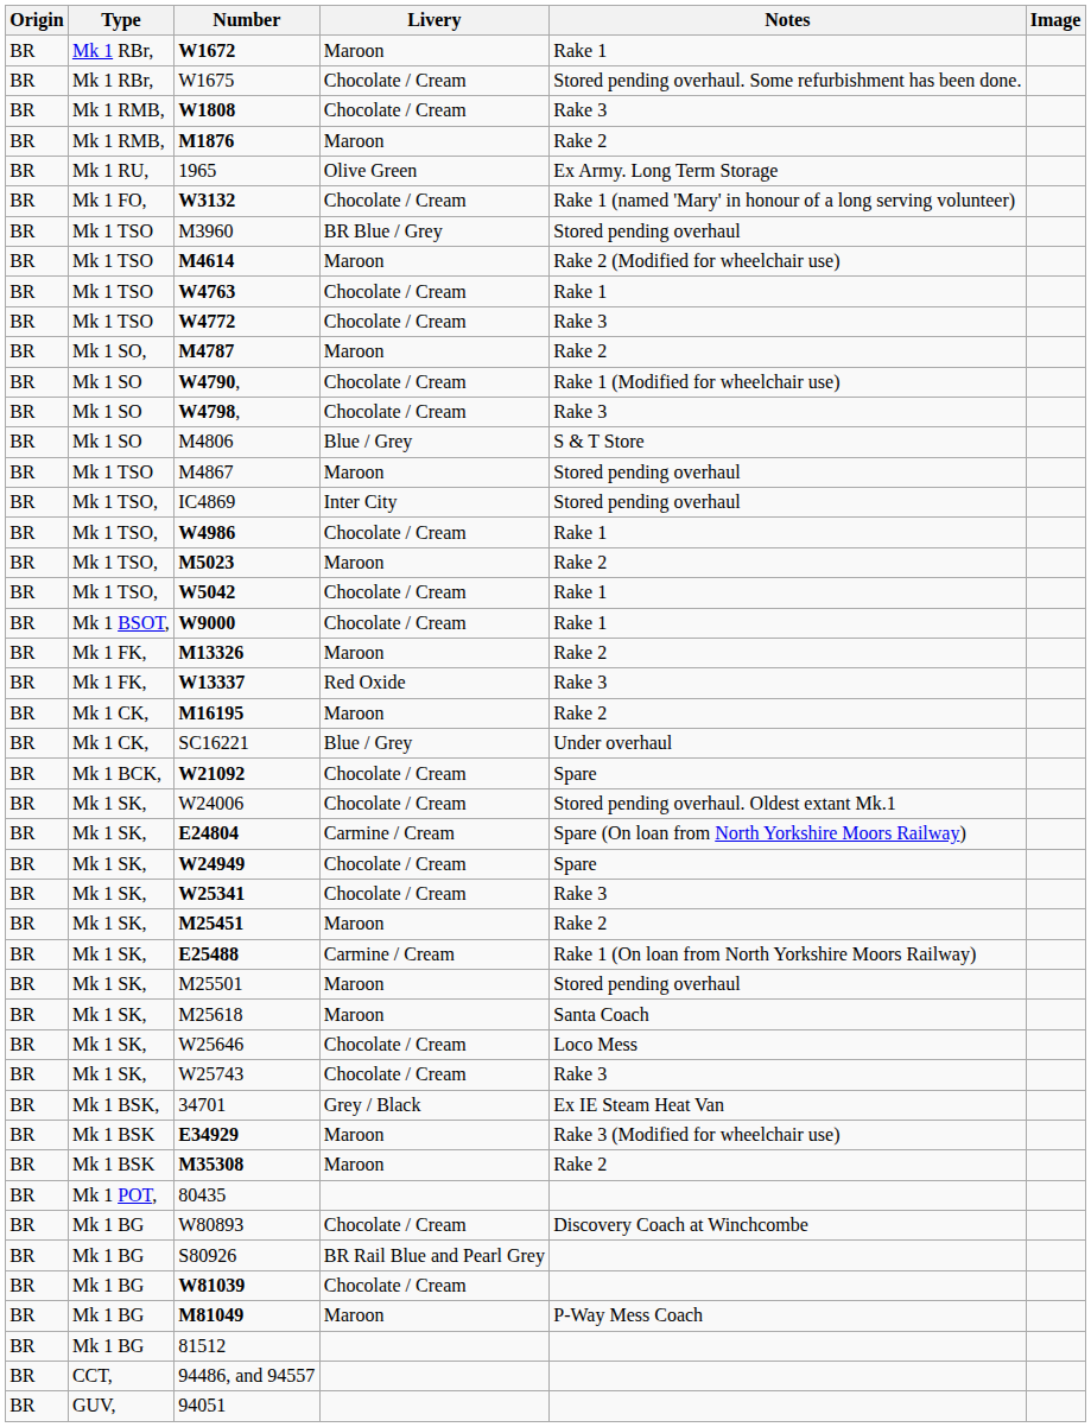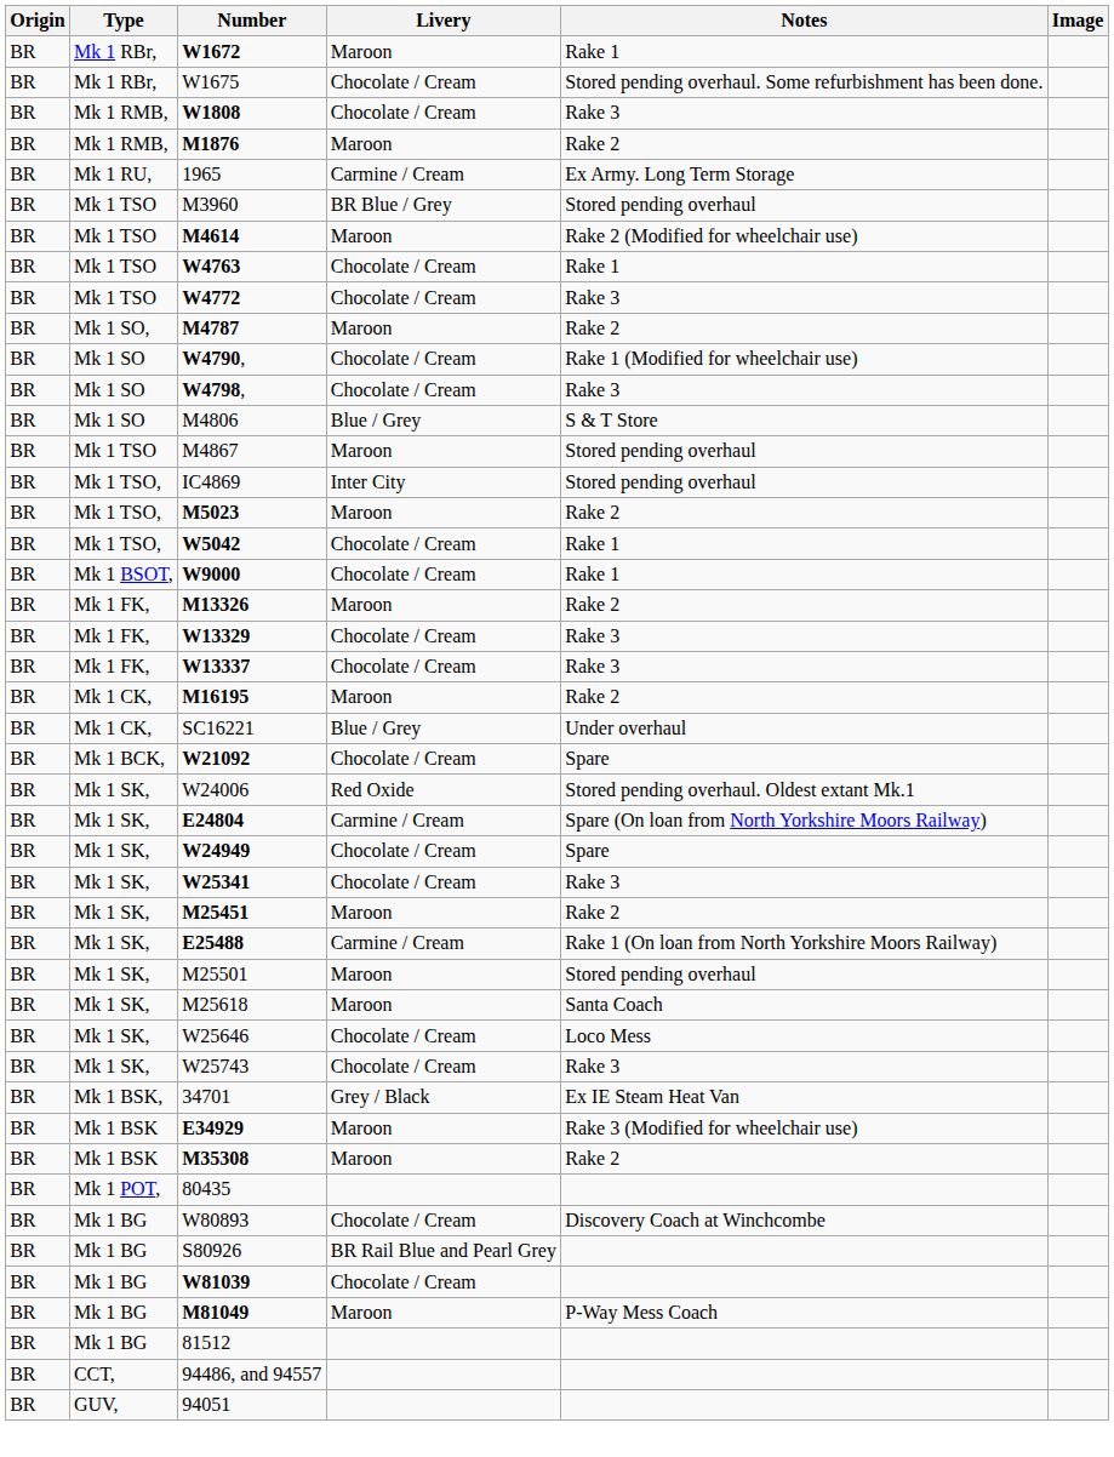1965 | Livery: Olive Green -> Carmine / Cream
- row: BR | Mk 1 FO, | W3132 | Chocolate / Cream | Rake 1 (named 'Mary' in honour of a long serving volunteer)
- row: BR | Mk 1 TSO, | W4986 | Chocolate / Cream | Rake 1
+ row: BR | Mk 1 FK, | W13329 | Chocolate / Cream | Rake 3
W13337 | Livery: Red Oxide -> Chocolate / Cream
W24006 | Livery: Chocolate / Cream -> Red Oxide
